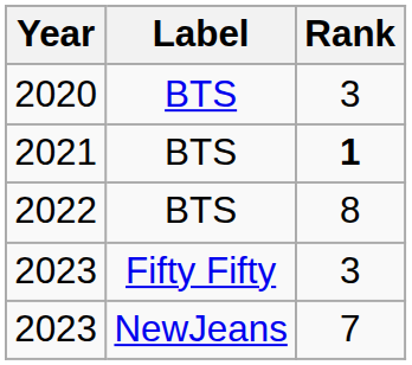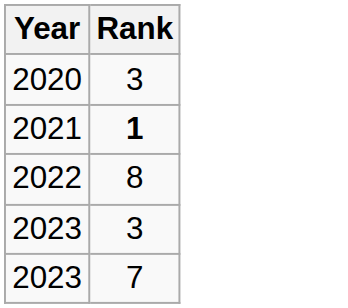- column: Label | BTS | BTS | BTS | Fifty Fifty | NewJeans
